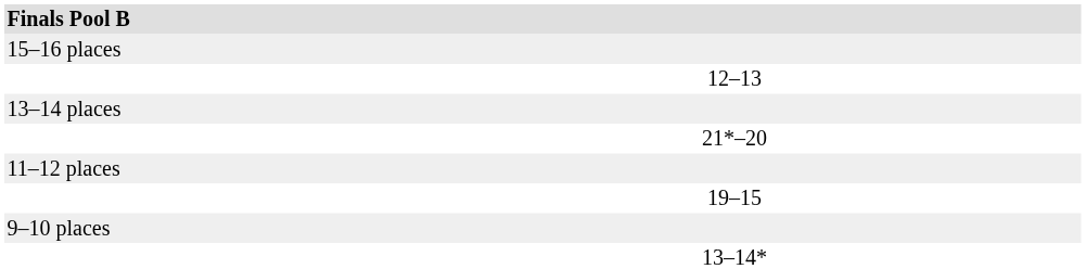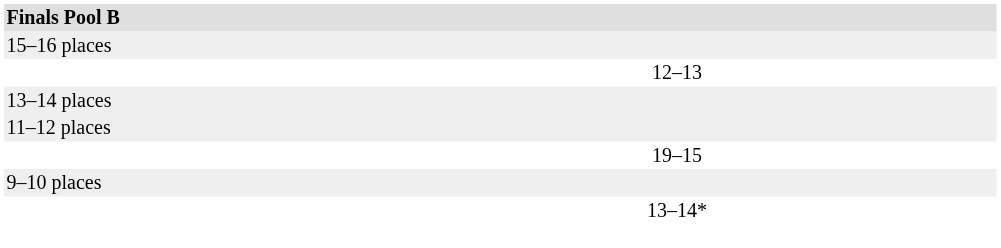- row: 21*–20
